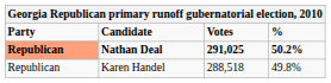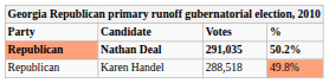Nathan Deal | Votes: 291,025 -> 291,035
Karen Handel | %: no background -> lightsalmon background
